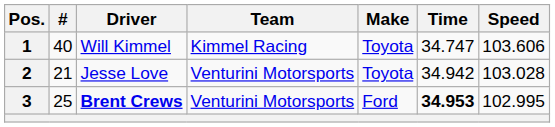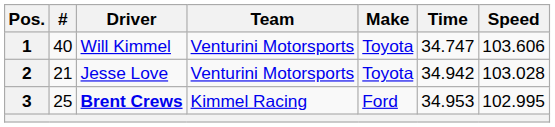1 | Team: Kimmel Racing -> Venturini Motorsports
3 | Team: Venturini Motorsports -> Kimmel Racing
3 | Time: bold -> normal
